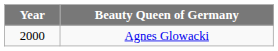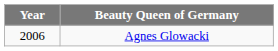Agnes Glowacki | Year: 2000 -> 2006
